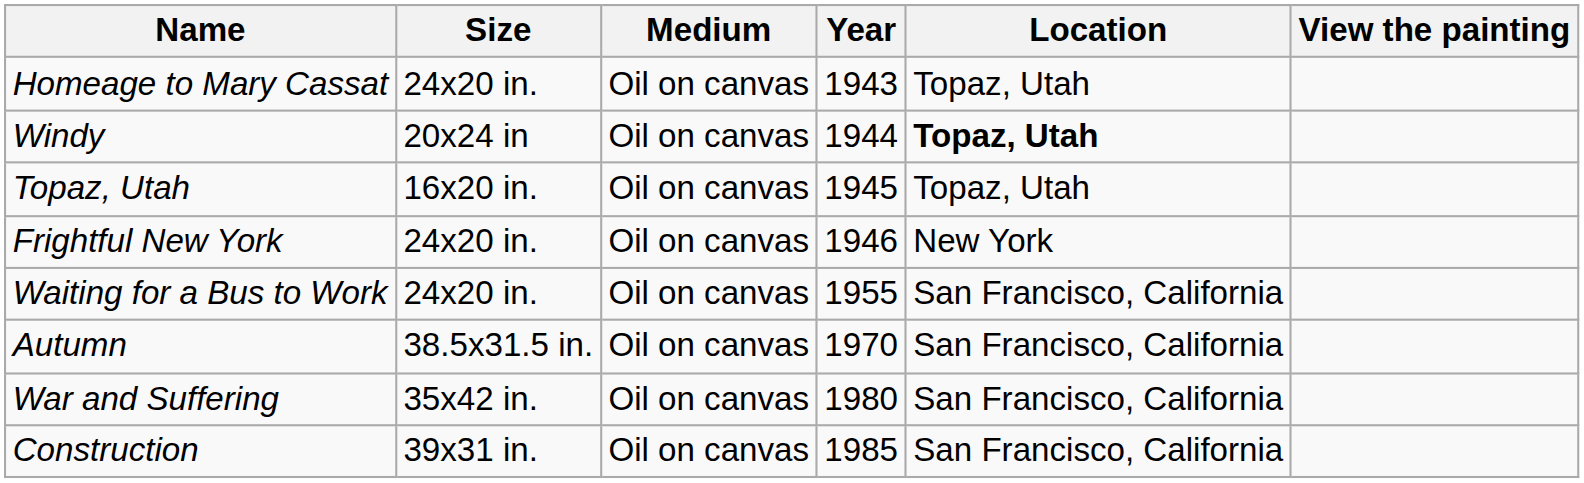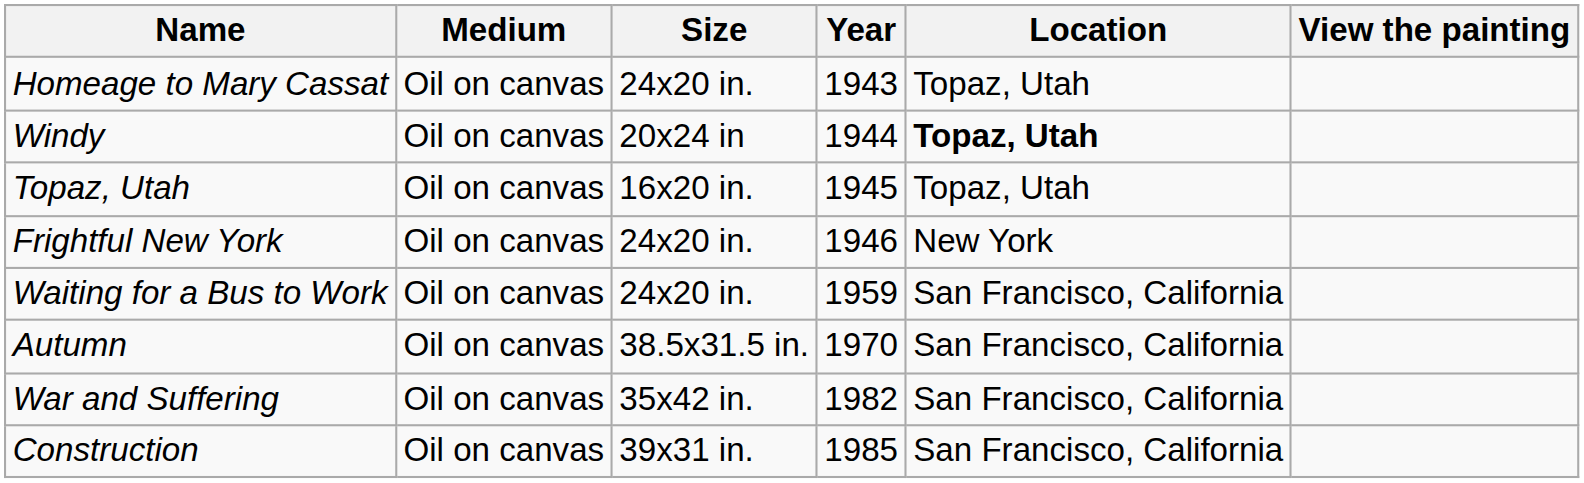columns swapped: Size <-> Medium
Waiting for a Bus to Work | Year: 1955 -> 1959
War and Suffering | Year: 1980 -> 1982
